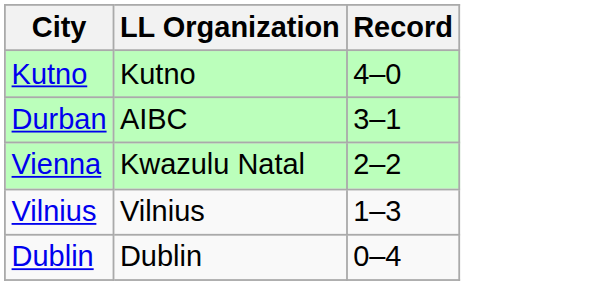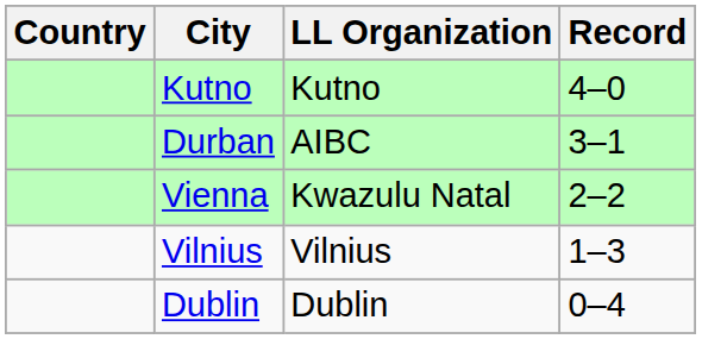+ column: Country
